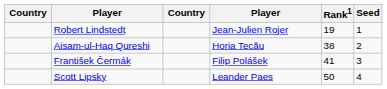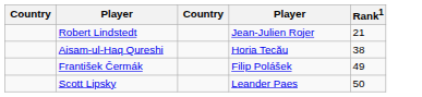- column: Seed | 1 | 2 | 3 | 4
Robert Lindstedt | Rank1: 19 -> 21
František Čermák | Rank1: 41 -> 49
